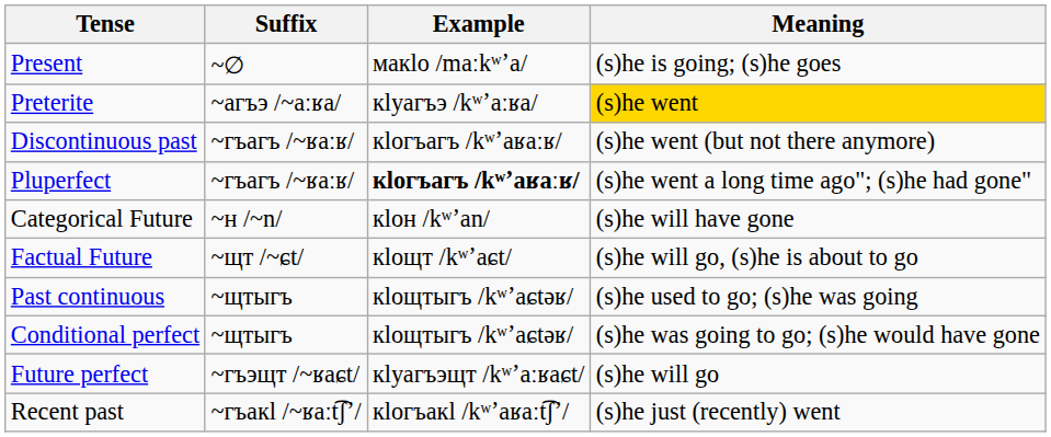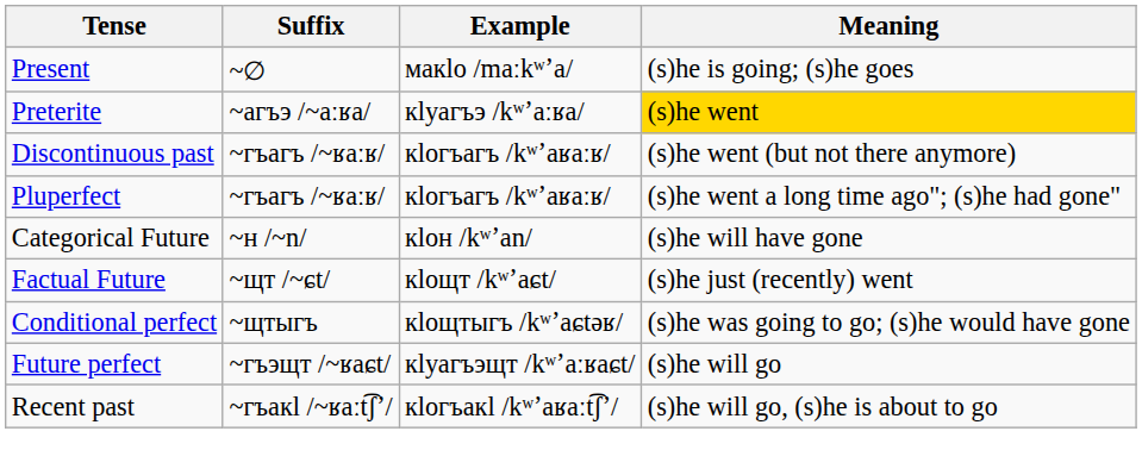Pluperfect | Example: bold -> normal
Factual Future | Meaning: (s)he will go, (s)he is about to go -> (s)he just (recently) went
- row: Past continuous | ~щтыгъ | кӏощтыгъ /kʷʼaɕtəʁ/ | (s)he used to go; (s)he was going
Recent past | Meaning: (s)he just (recently) went -> (s)he will go, (s)he is about to go
